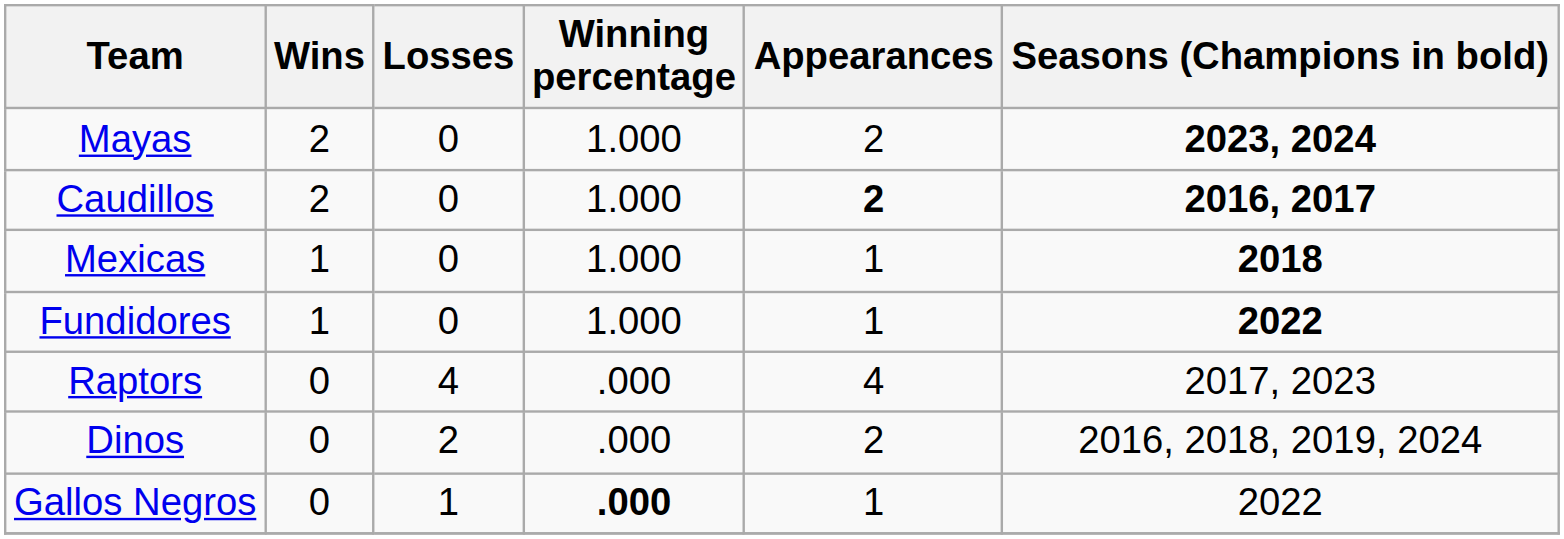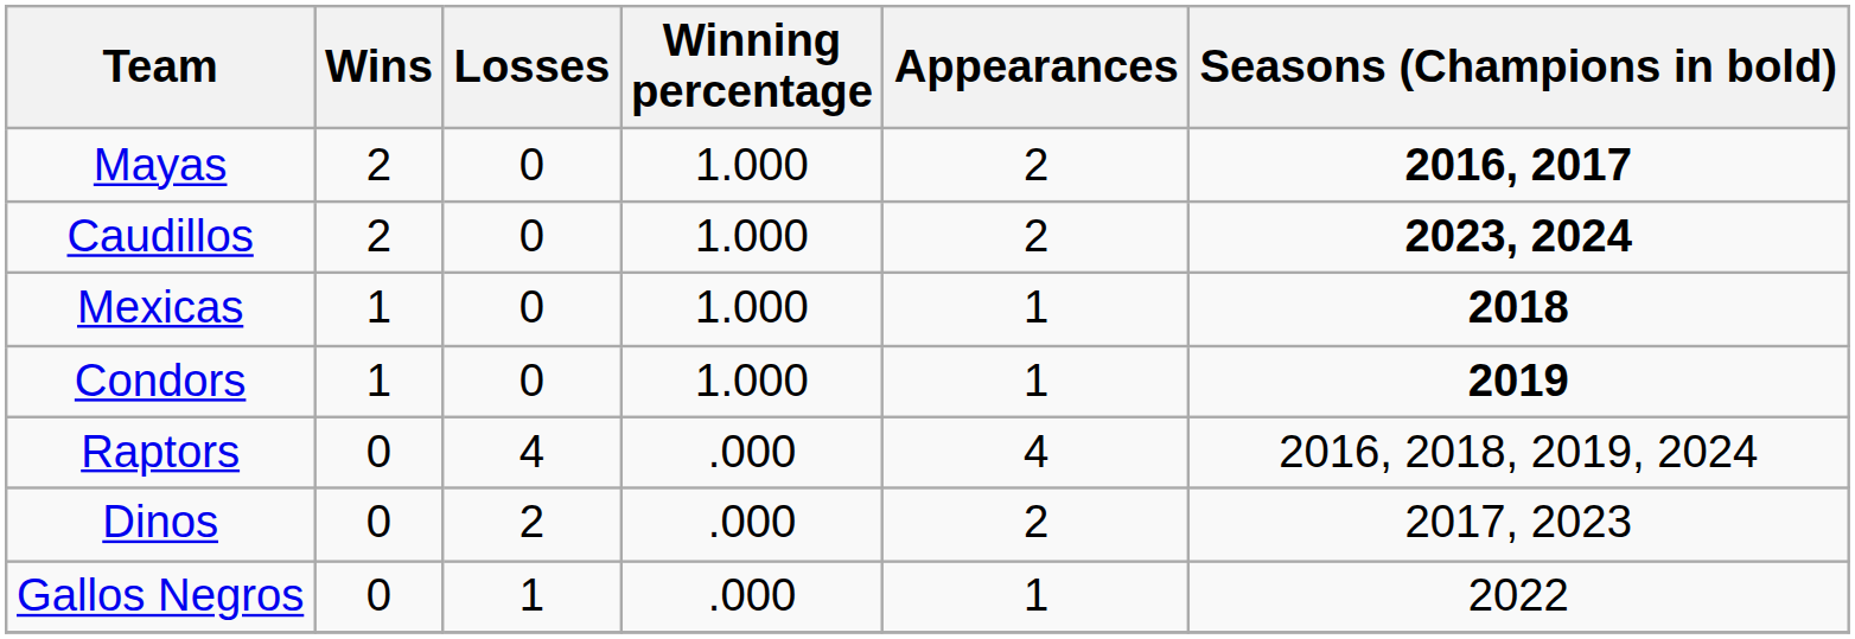Mayas | Seasons (Champions in bold): 2023, 2024 -> 2016, 2017
Caudillos | Appearances: bold -> normal
Caudillos | Seasons (Champions in bold): 2016, 2017 -> 2023, 2024
+ row: Condors | 1 | 0 | 1.000 | 1 | 2019
- row: Fundidores | 1 | 0 | 1.000 | 1 | 2022
Raptors | Seasons (Champions in bold): 2017, 2023 -> 2016, 2018, 2019, 2024
Dinos | Seasons (Champions in bold): 2016, 2018, 2019, 2024 -> 2017, 2023
Gallos Negros | Winning percentage: bold -> normal
